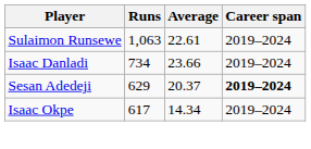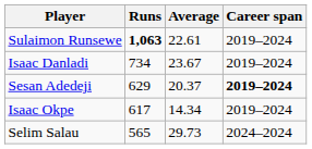Sulaimon Runsewe | Runs: normal -> bold
Isaac Danladi | Average: 23.66 -> 23.67
+ row: Selim Salau | 565 | 29.73 | 2024–2024
